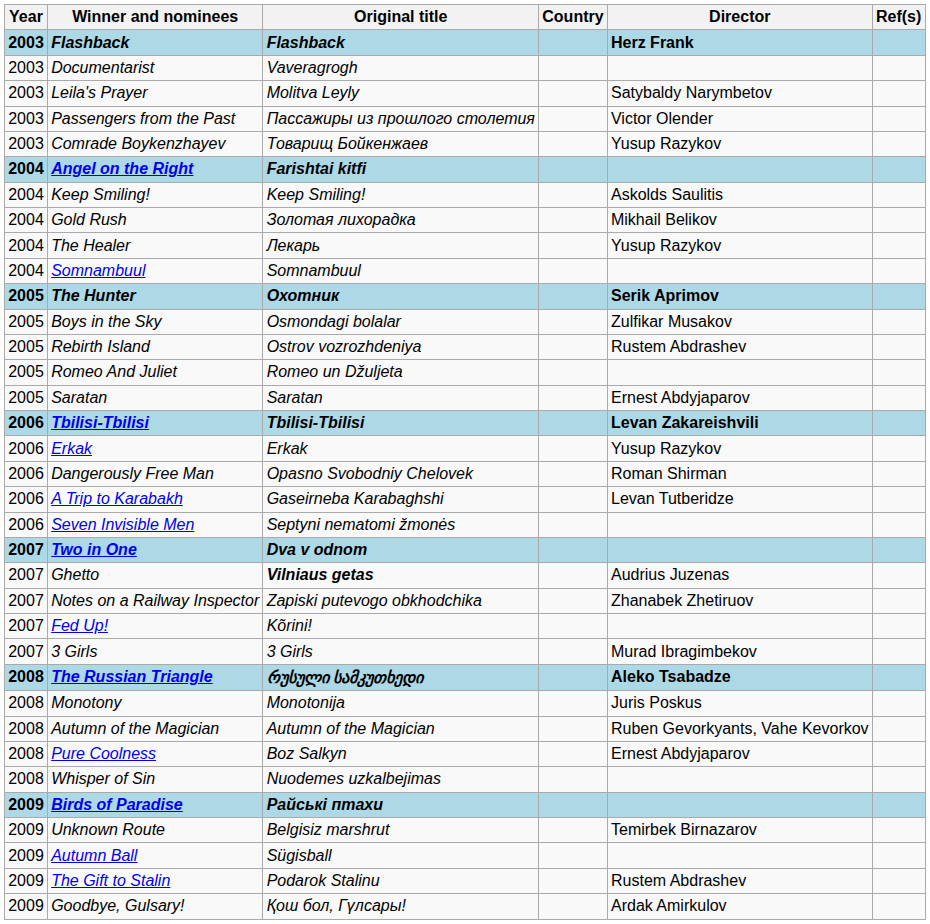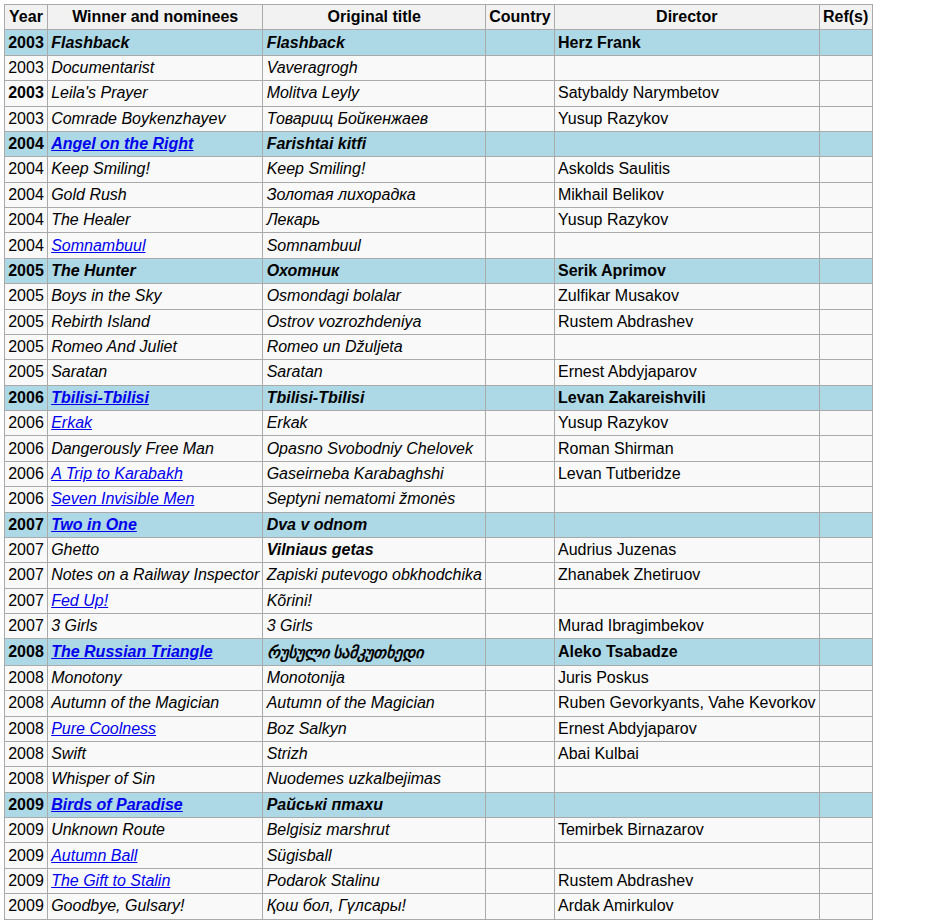Leila's Prayer | Year: normal -> bold
- row: 2003 | Passengers from the Past | Пассажиры из прошлого столетия | Victor Olender
+ row: 2008 | Swift | Strizh | Abai Kulbai
